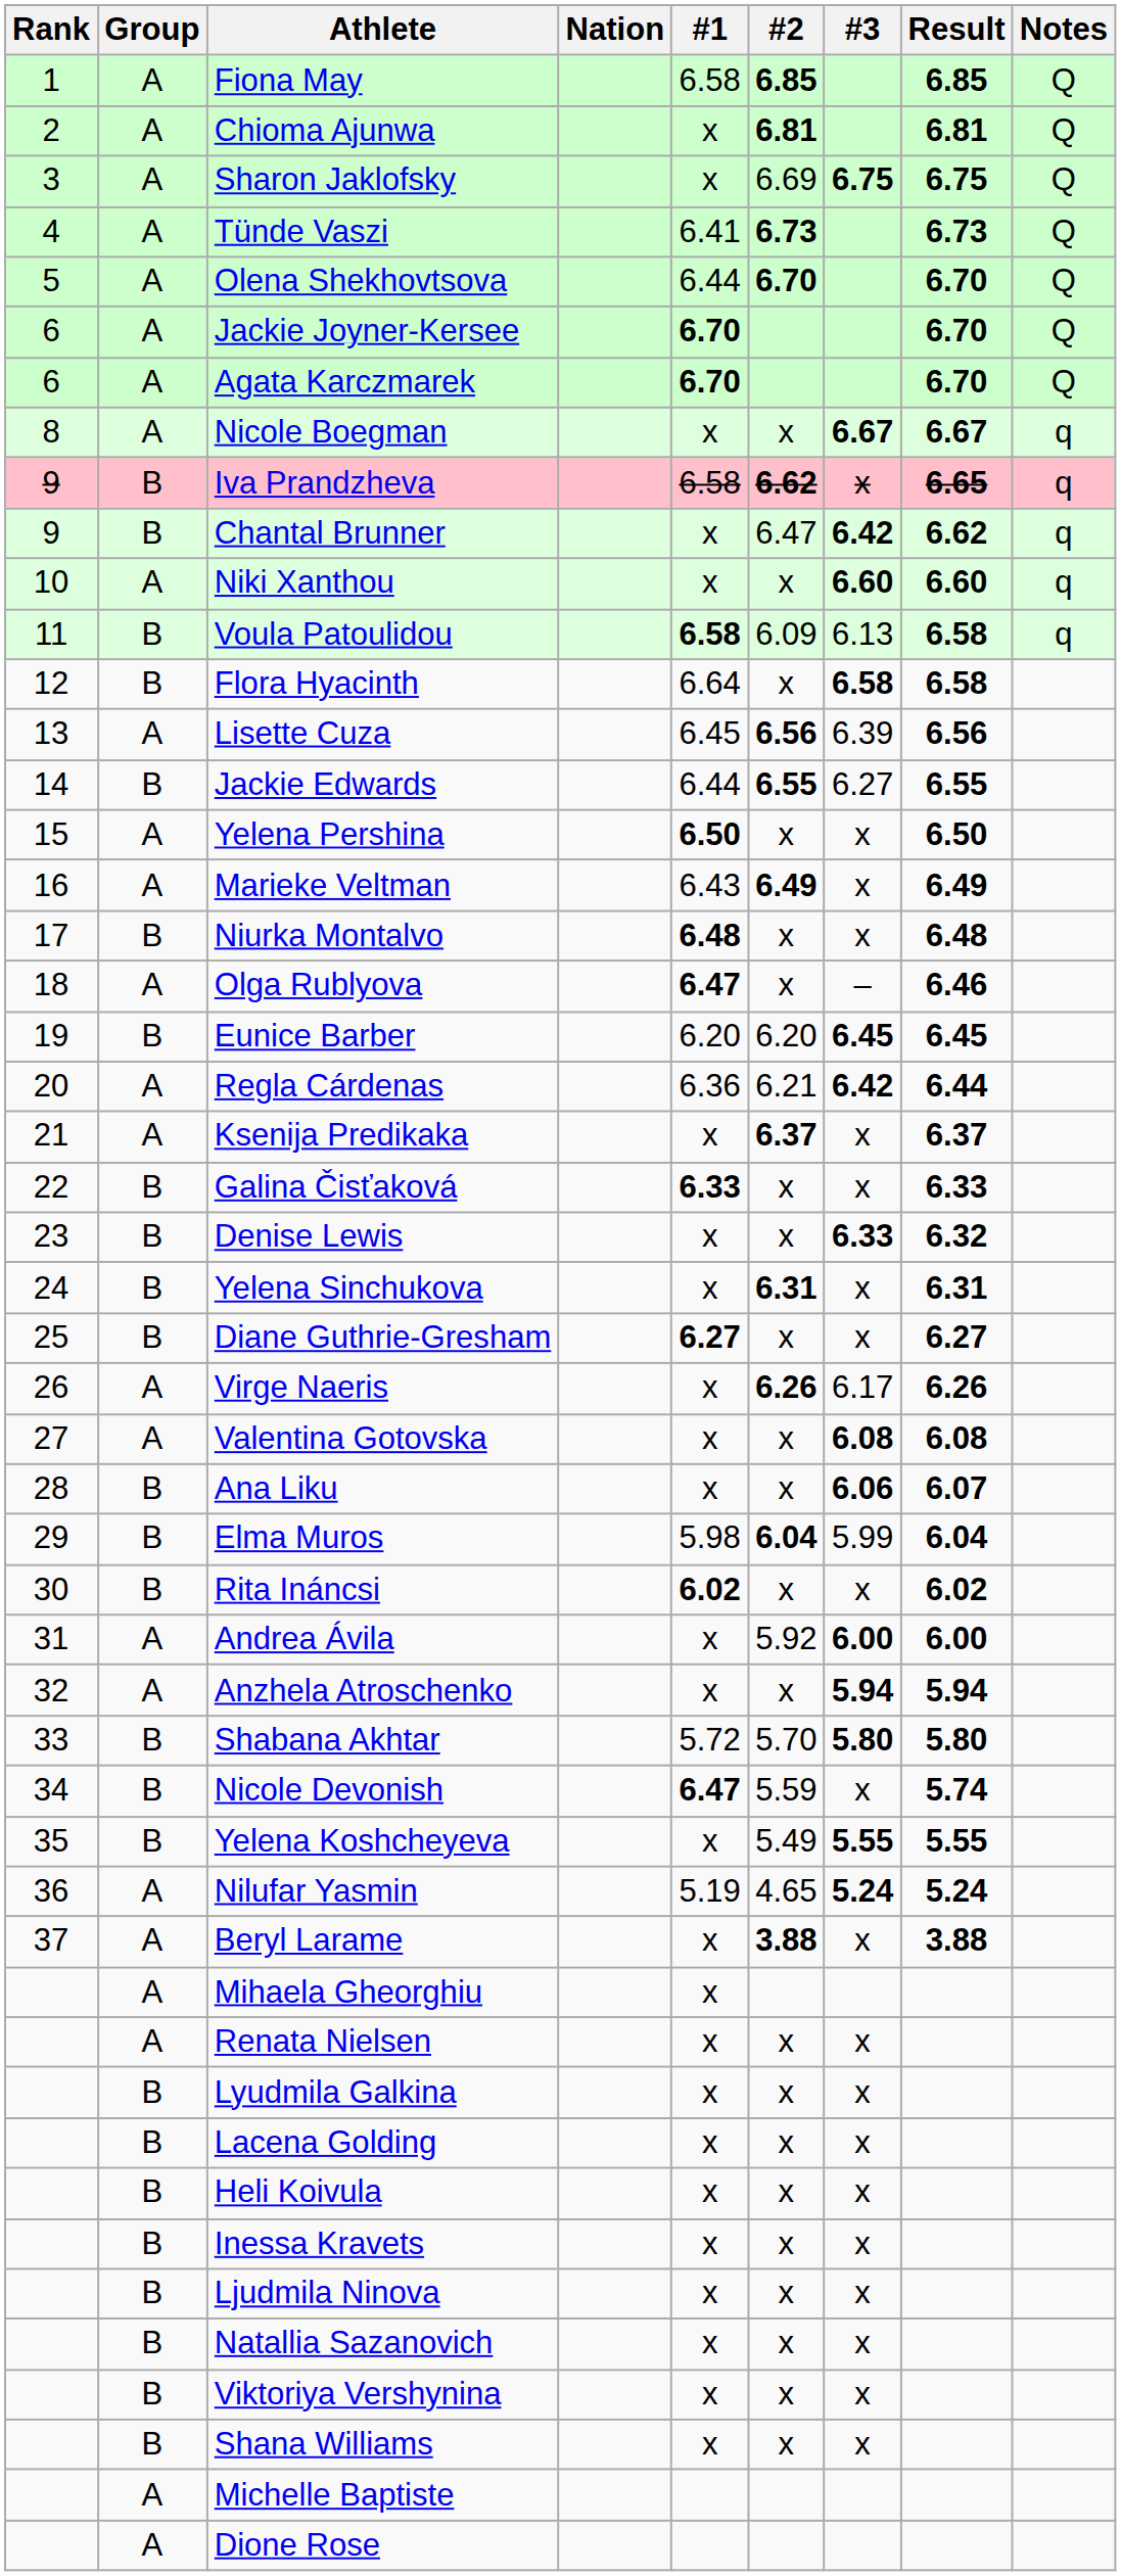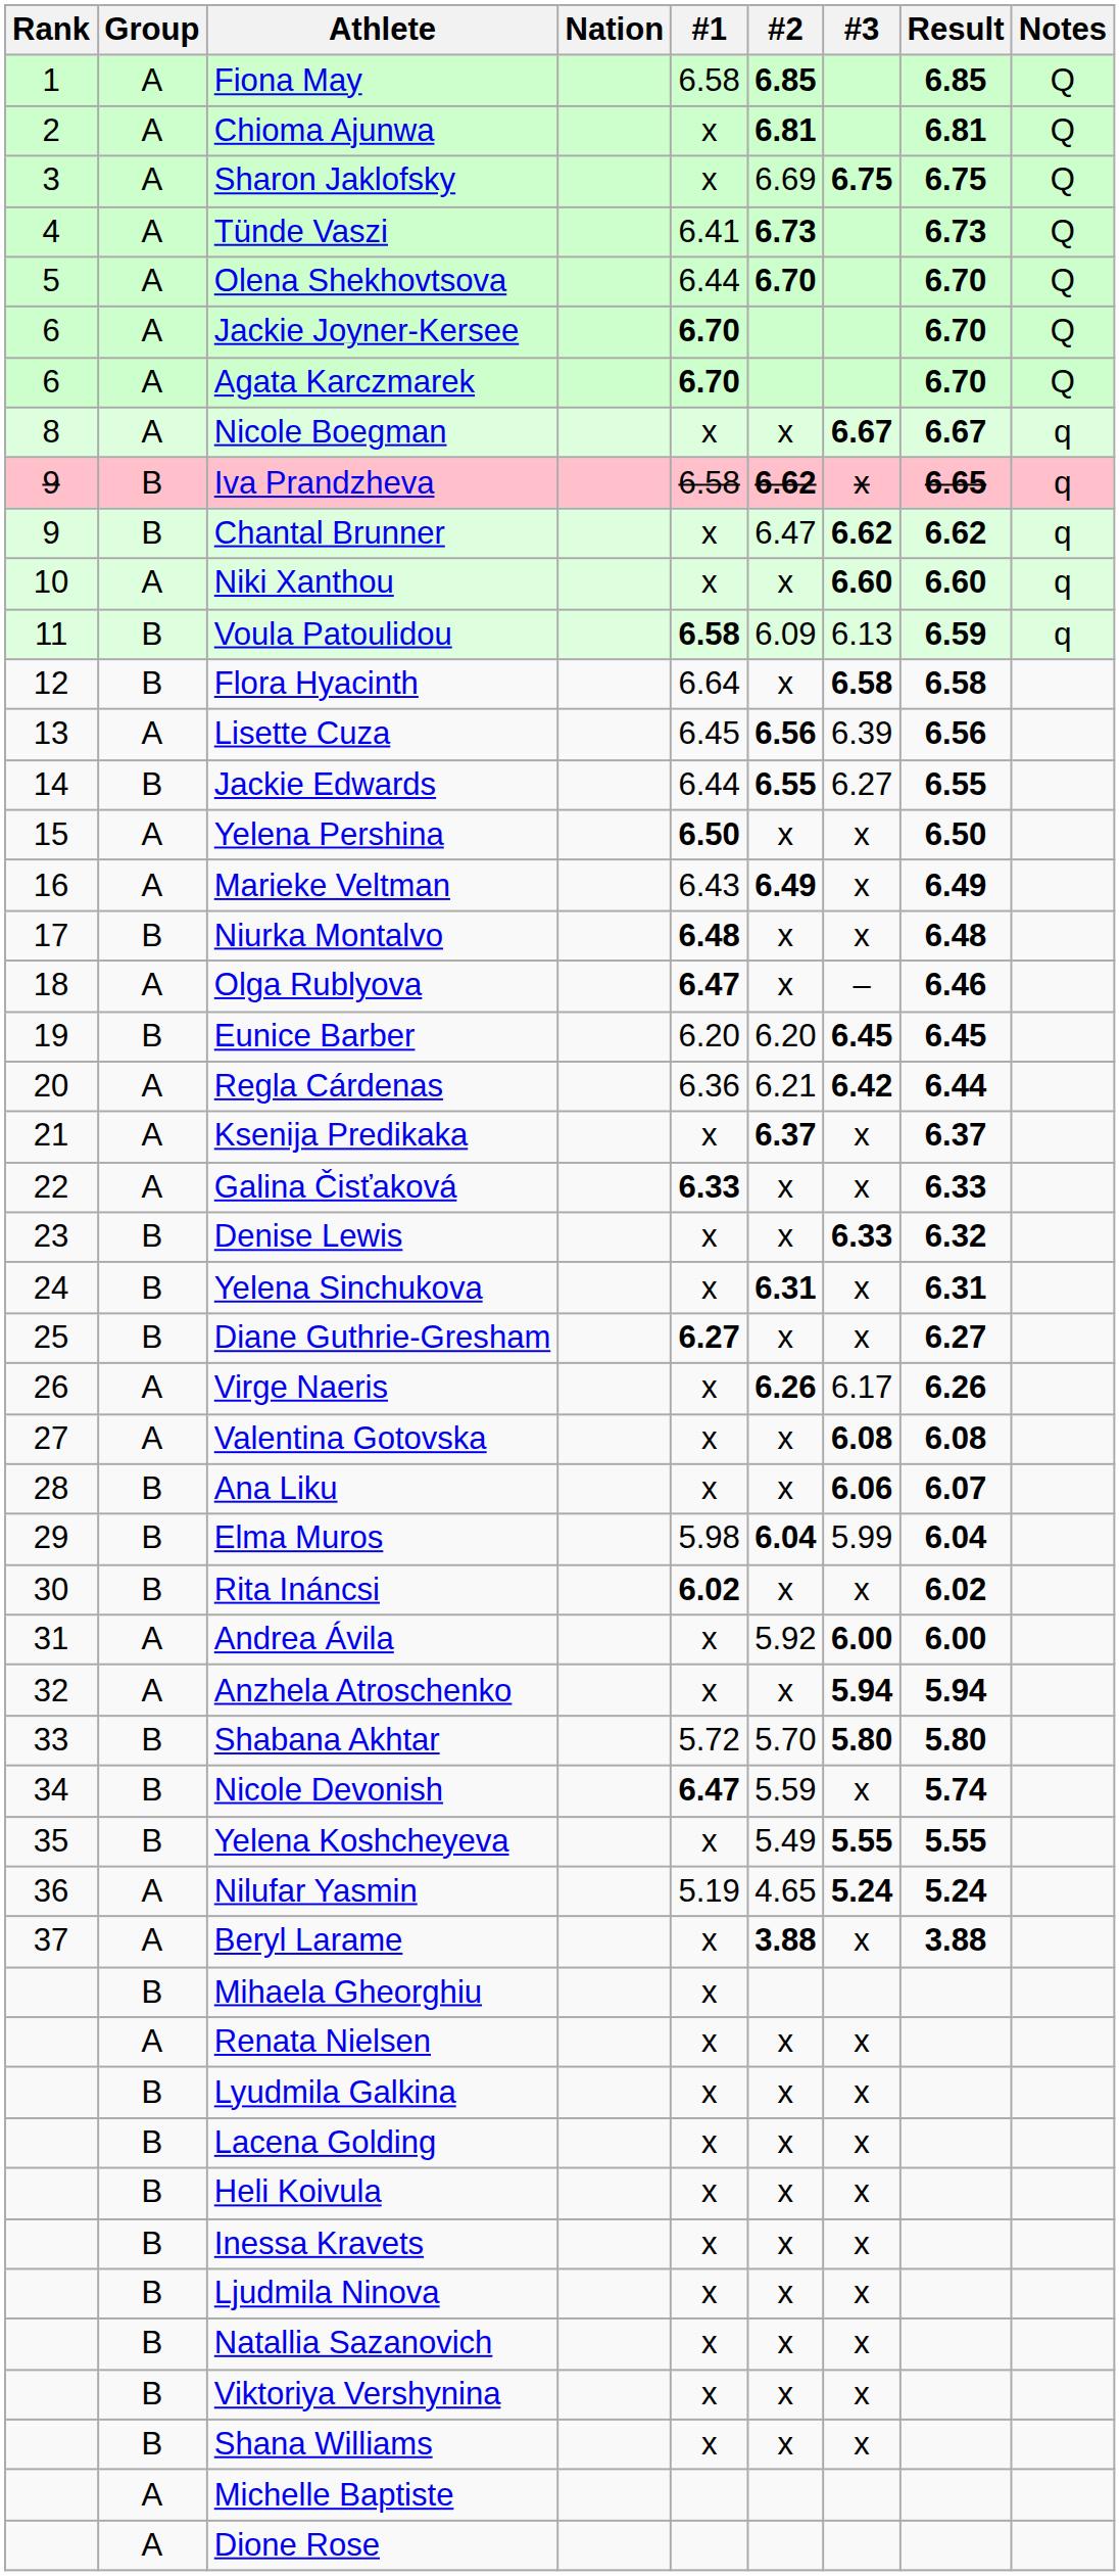Chantal Brunner | #3: 6.42 -> 6.62
Voula Patoulidou | Result: 6.58 -> 6.59
Galina Čisťaková | Group: B -> A
Mihaela Gheorghiu | Group: A -> B
